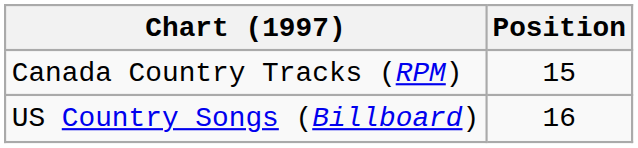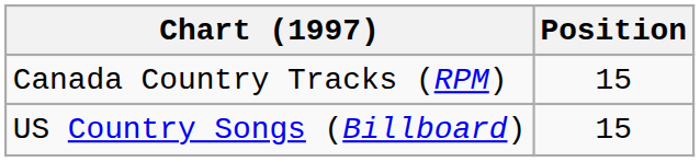US Country Songs (Billboard) | Position: 16 -> 15
